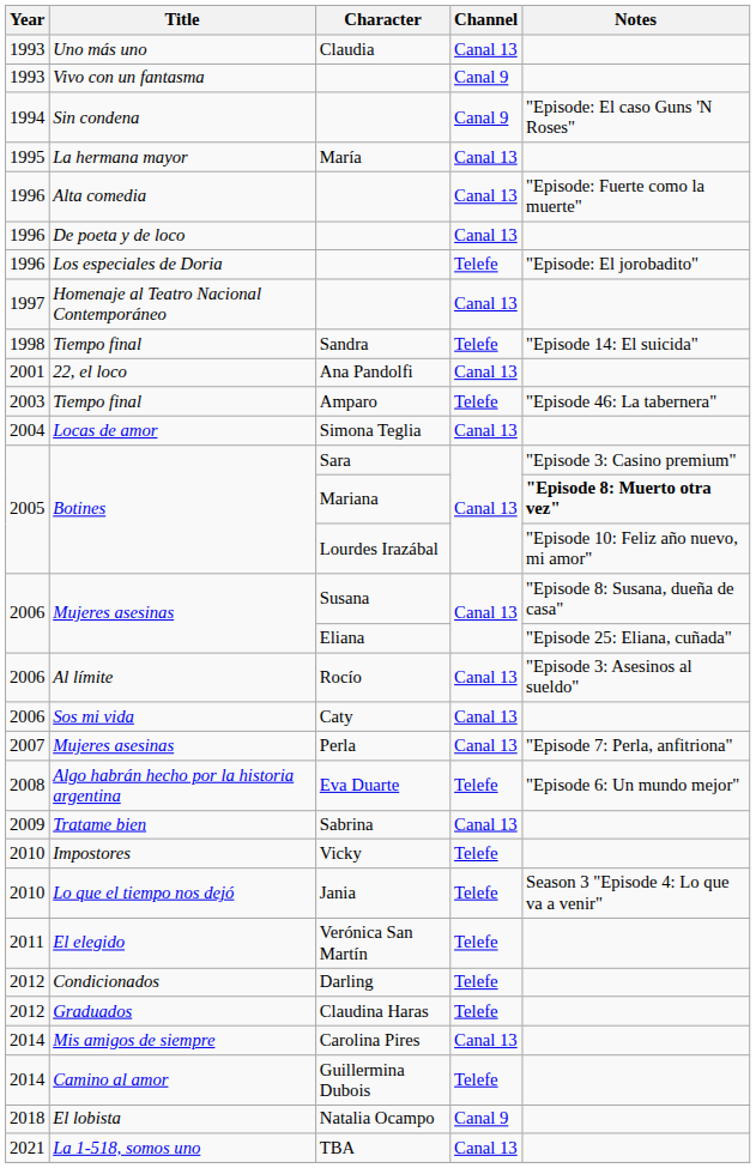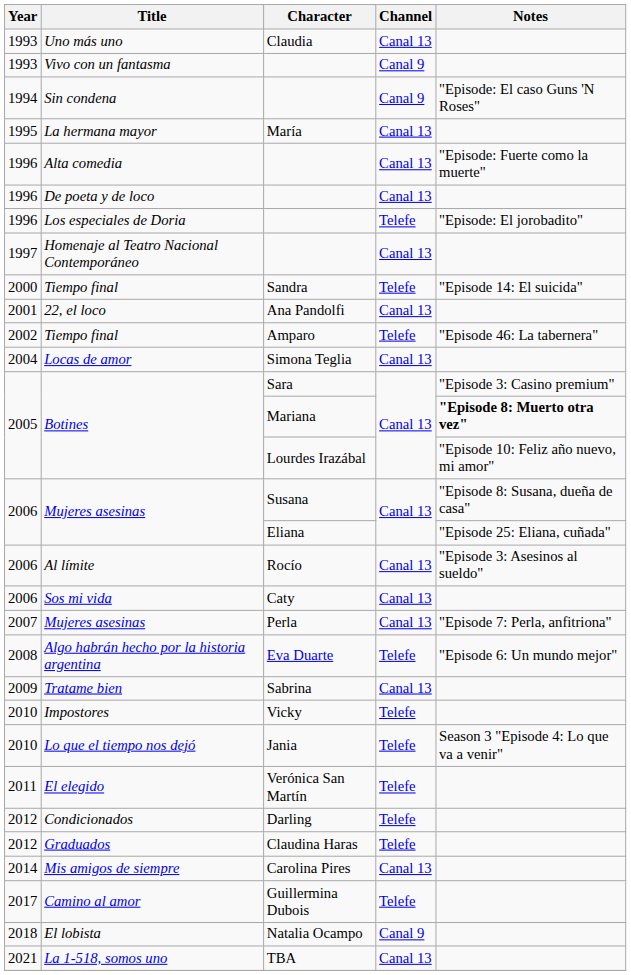Tiempo final / Sandra | Year: 1998 -> 2000
Tiempo final / Amparo | Year: 2003 -> 2002
Camino al amor | Year: 2014 -> 2017
